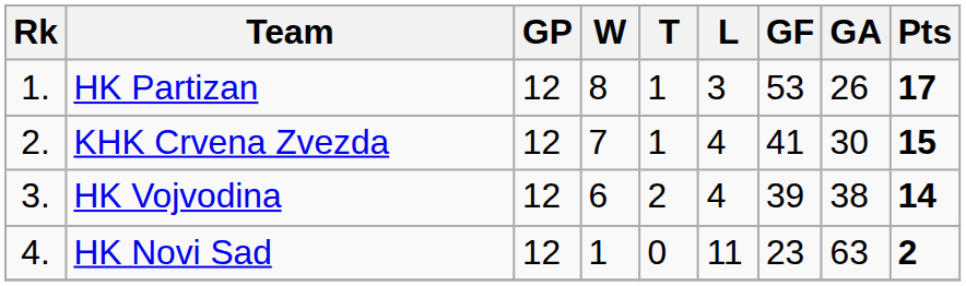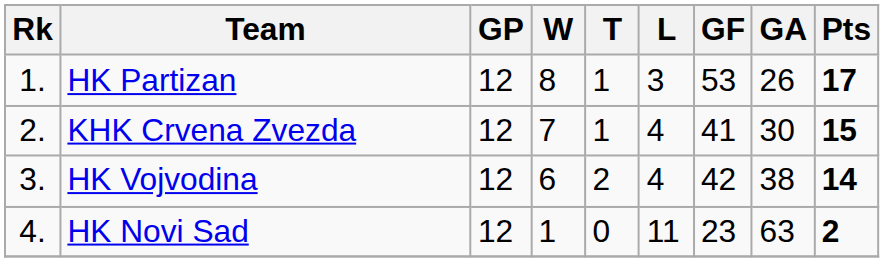HK Vojvodina | GF: 39 -> 42
